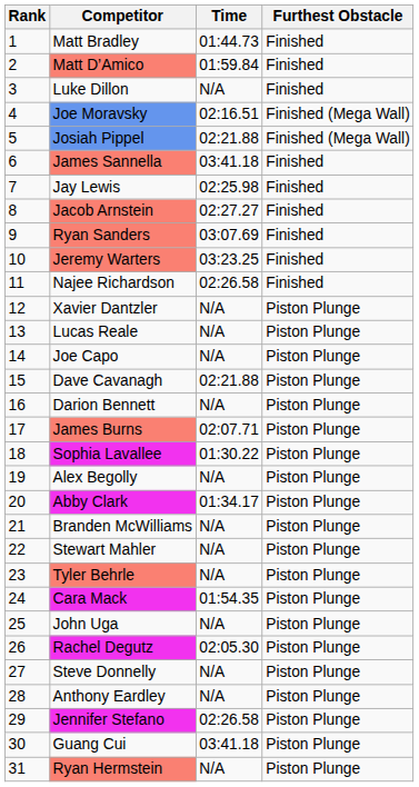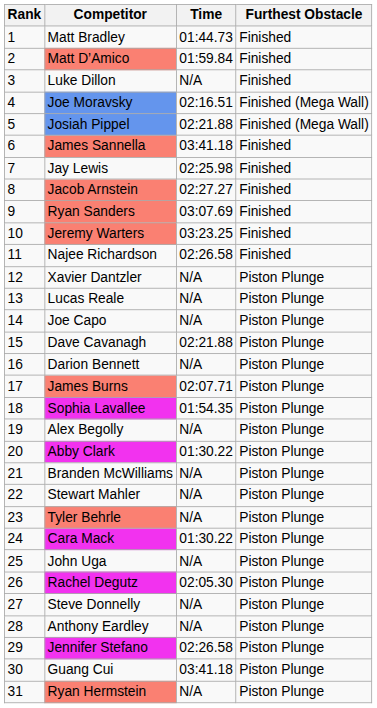Sophia Lavallee | Time: 01:30.22 -> 01:54.35
Abby Clark | Time: 01:34.17 -> 01:30.22
Cara Mack | Time: 01:54.35 -> 01:30.22
